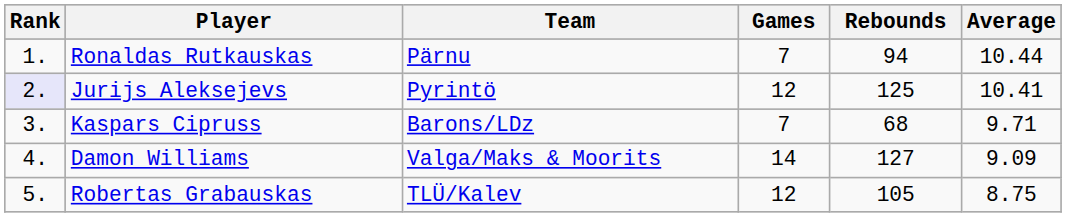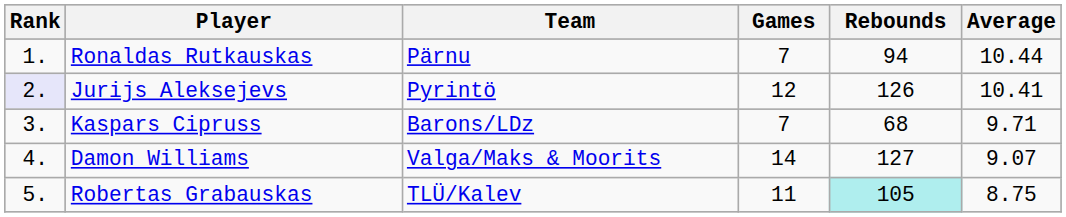Jurijs Aleksejevs | Rebounds: 125 -> 126
Damon Williams | Average: 9.09 -> 9.07
Robertas Grabauskas | Games: 12 -> 11
Robertas Grabauskas | Rebounds: no background -> paleturquoise background
